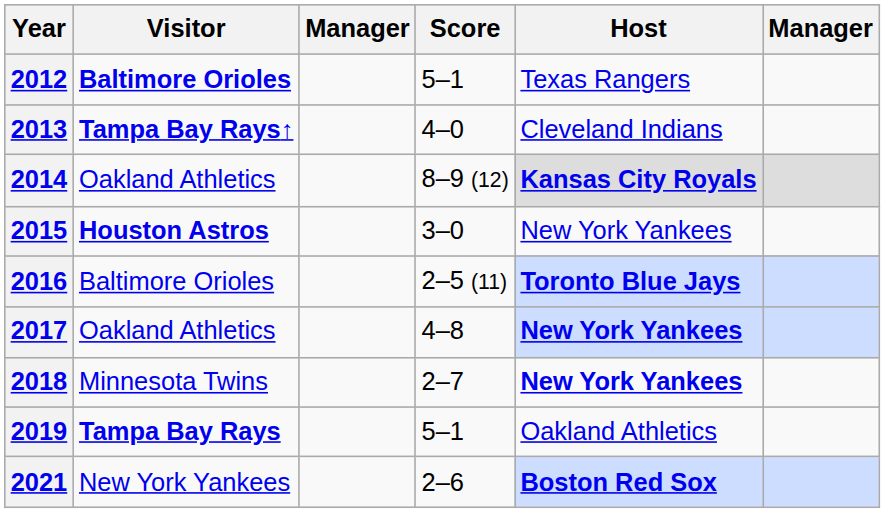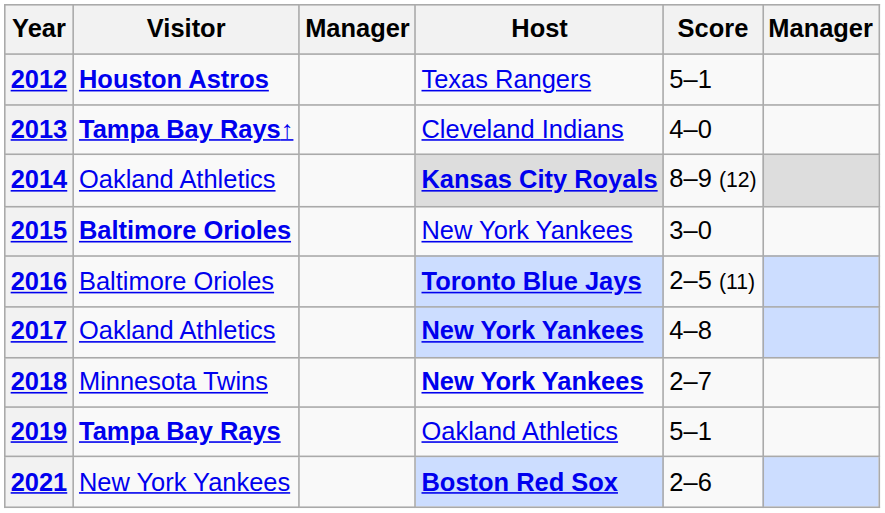columns swapped: Score <-> Host
2012 | Visitor: Baltimore Orioles -> Houston Astros
2015 | Visitor: Houston Astros -> Baltimore Orioles
